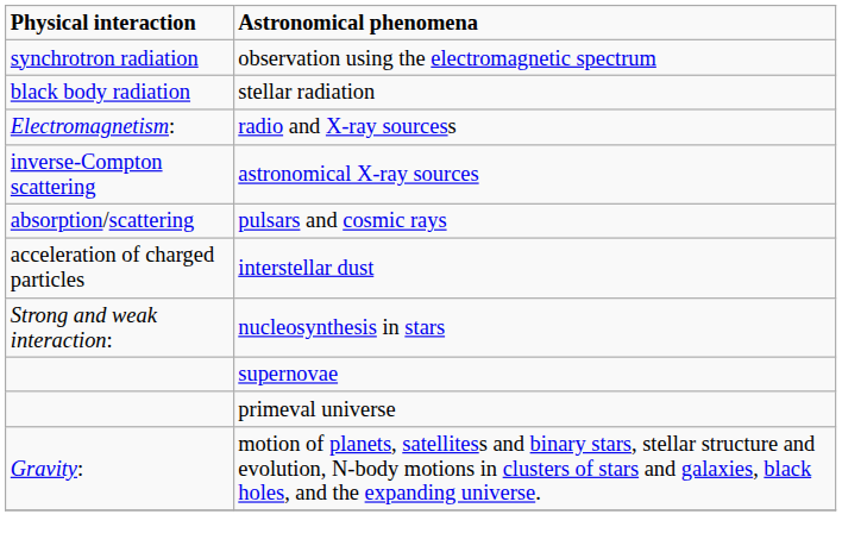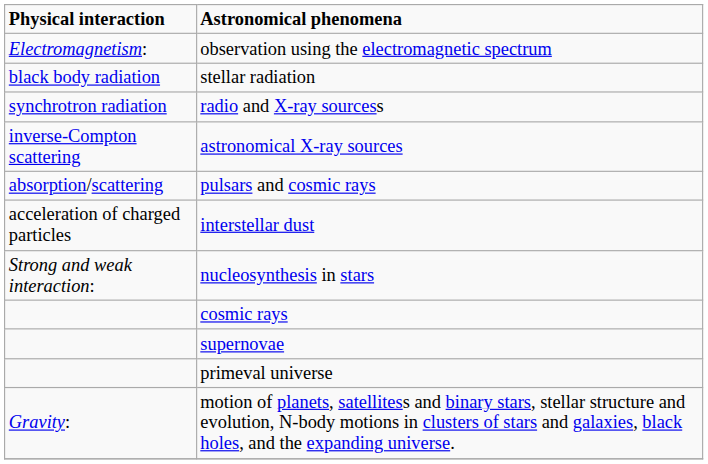observation using the electromagnetic spectrum | Physical interaction: synchrotron radiation -> Electromagnetism:
radio and X-ray sourcess | Physical interaction: Electromagnetism: -> synchrotron radiation
+ row: cosmic rays
